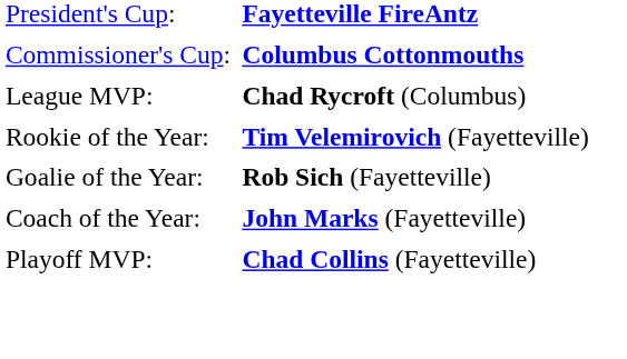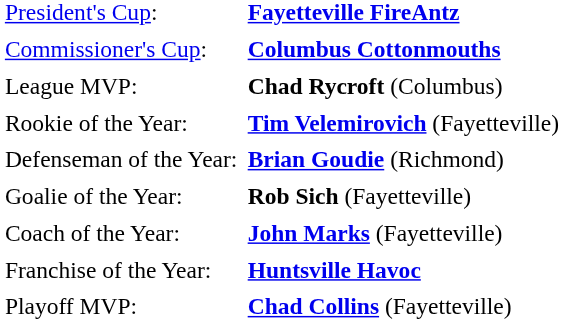+ row: Defenseman of the Year: | Brian Goudie (Richmond)
+ row: Franchise of the Year: | Huntsville Havoc
